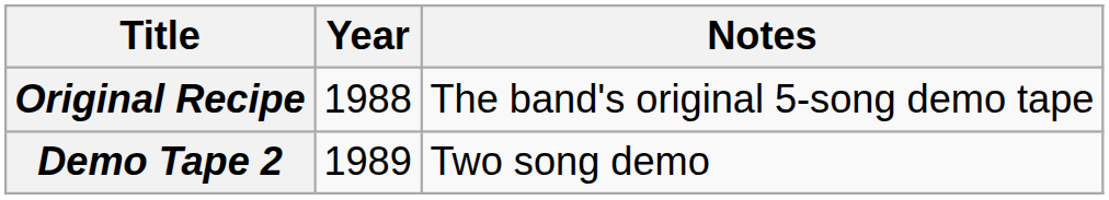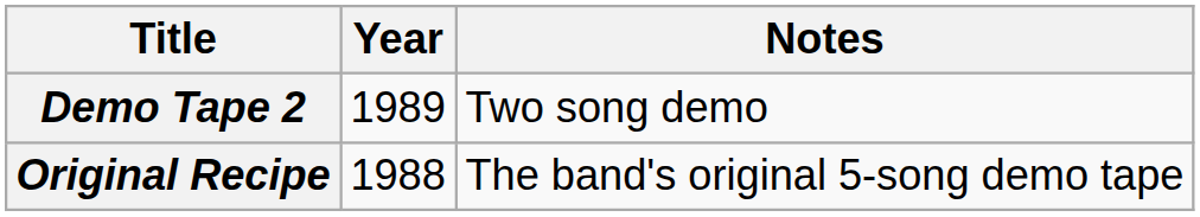rows swapped: Original Recipe <-> Demo Tape 2
